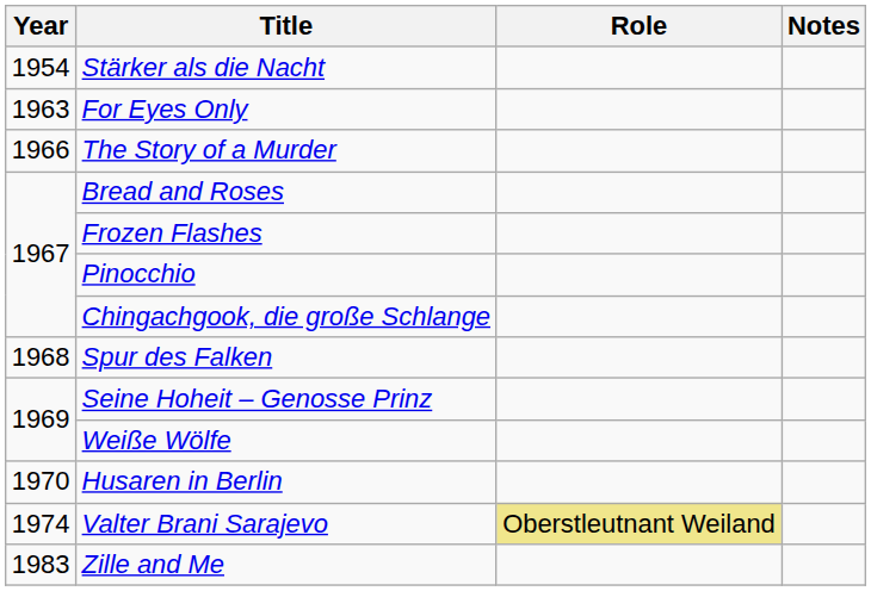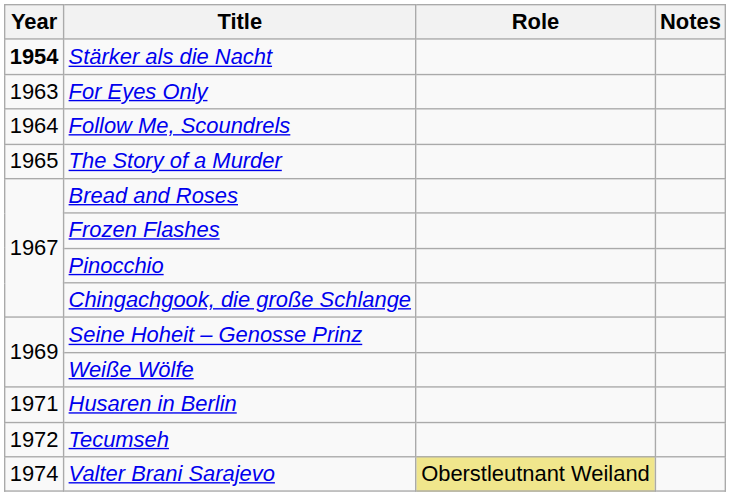Stärker als die Nacht | Year: normal -> bold
+ row: 1964 | Follow Me, Scoundrels
The Story of a Murder | Year: 1966 -> 1965
- row: 1968 | Spur des Falken
Husaren in Berlin | Year: 1970 -> 1971
+ row: 1972 | Tecumseh
- row: 1983 | Zille and Me
